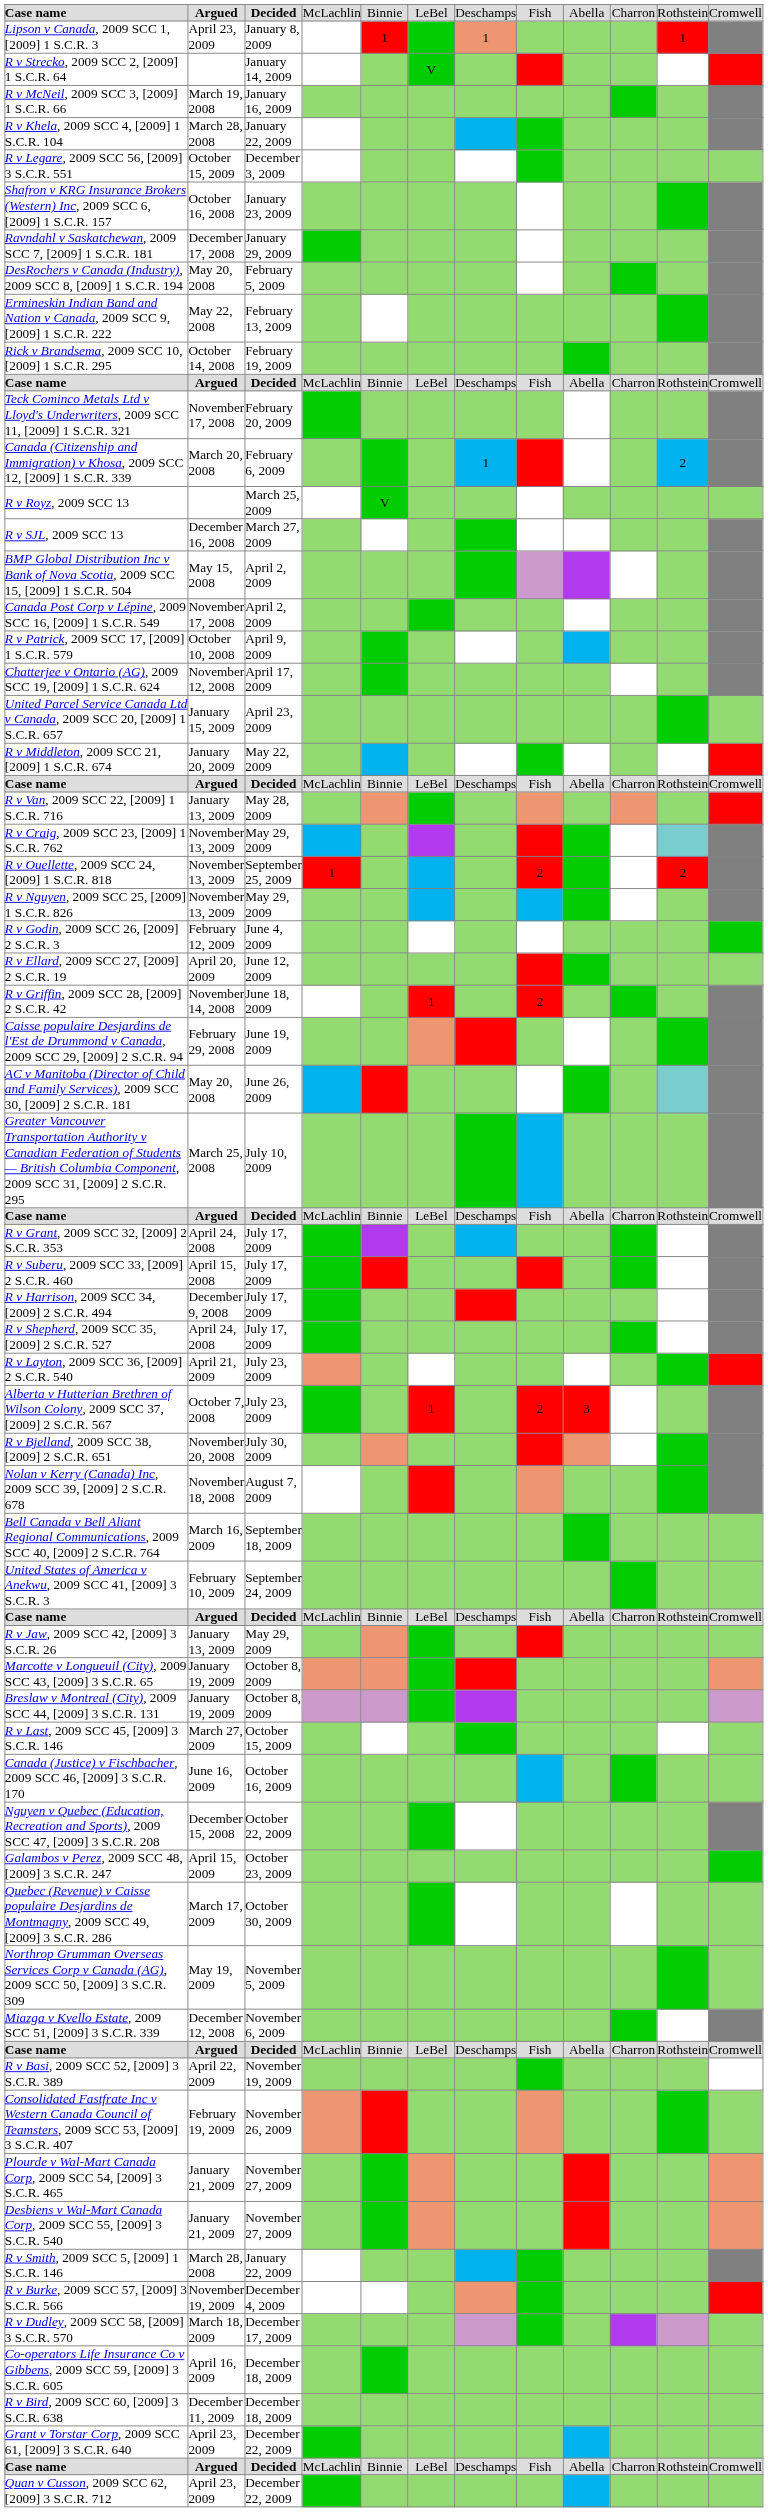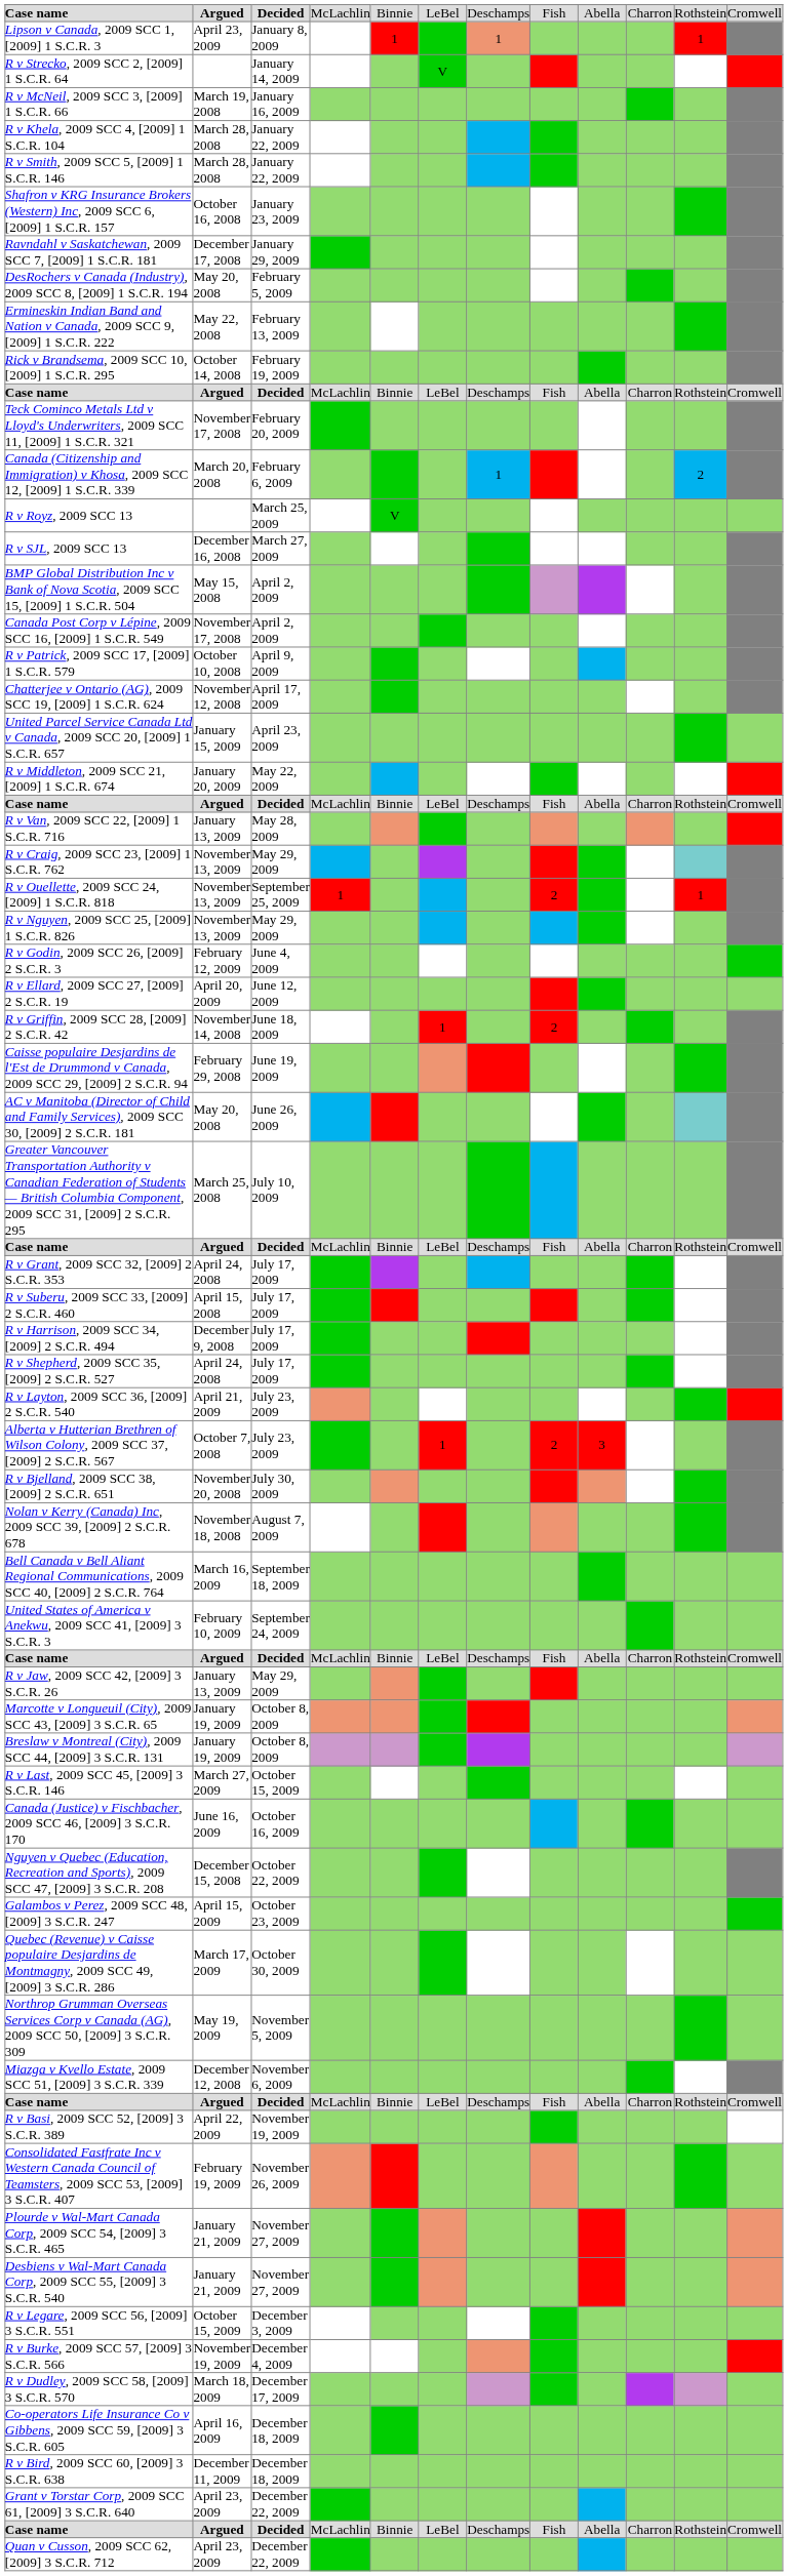rows swapped: R v Smith, 2009 SCC 5, [2009] 1 S.C.R. 146 <-> R v Legare, 2009 SCC 56, [2009] 3 S.C.R. 551
R v Ouellette, 2009 SCC 24, [2009] 1 S.C.R. 818 | column 11: 2 -> 1
